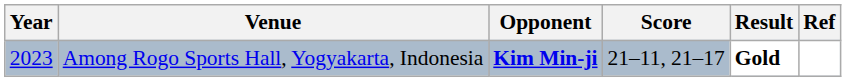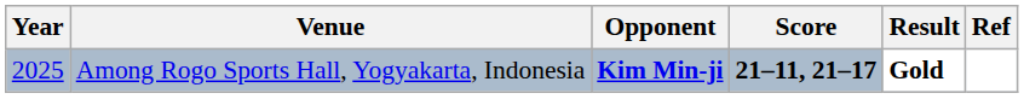Among Rogo Sports Hall, Yogyakarta, Indonesia | Year: 2023 -> 2025
Among Rogo Sports Hall, Yogyakarta, Indonesia | Score: normal -> bold
